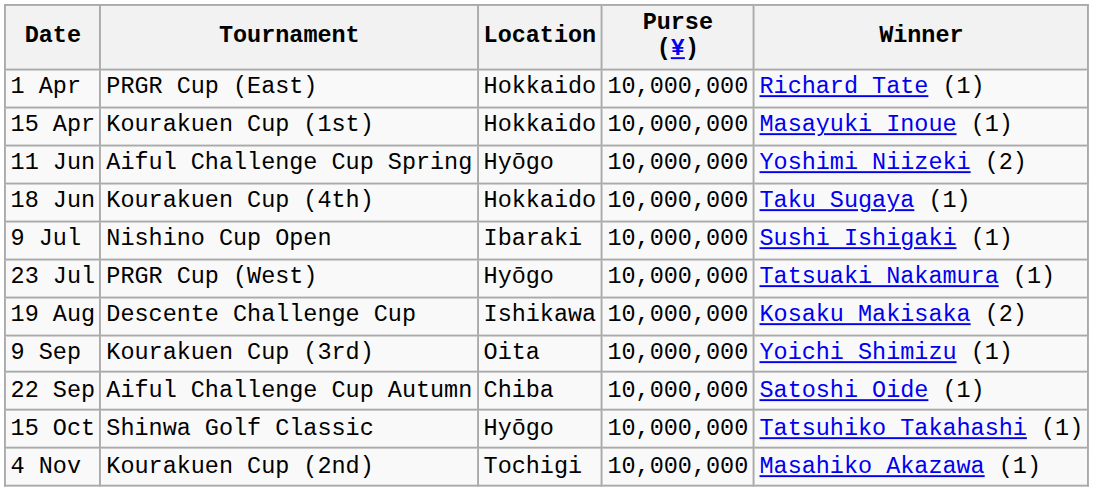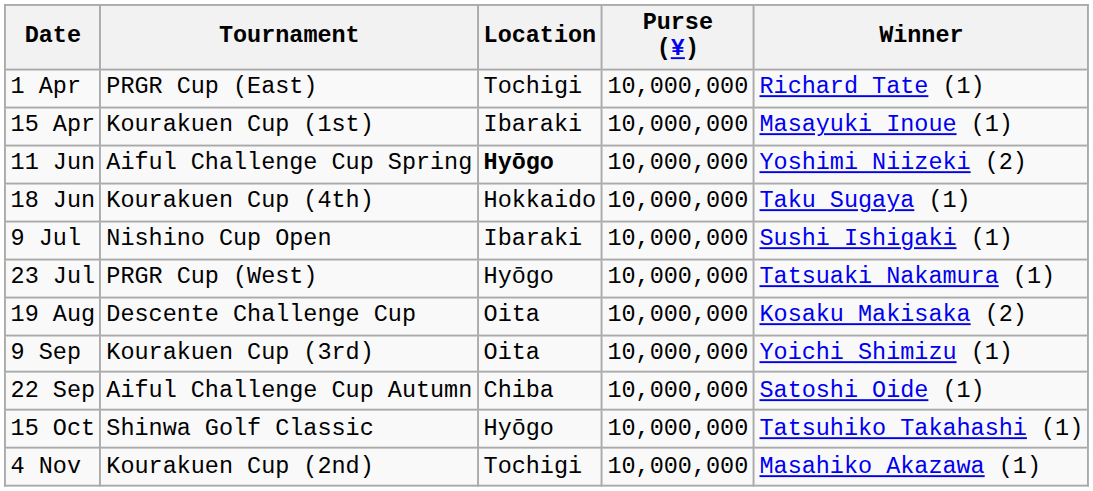1 Apr | Location: Hokkaido -> Tochigi
15 Apr | Location: Hokkaido -> Ibaraki
11 Jun | Location: normal -> bold
19 Aug | Location: Ishikawa -> Oita
